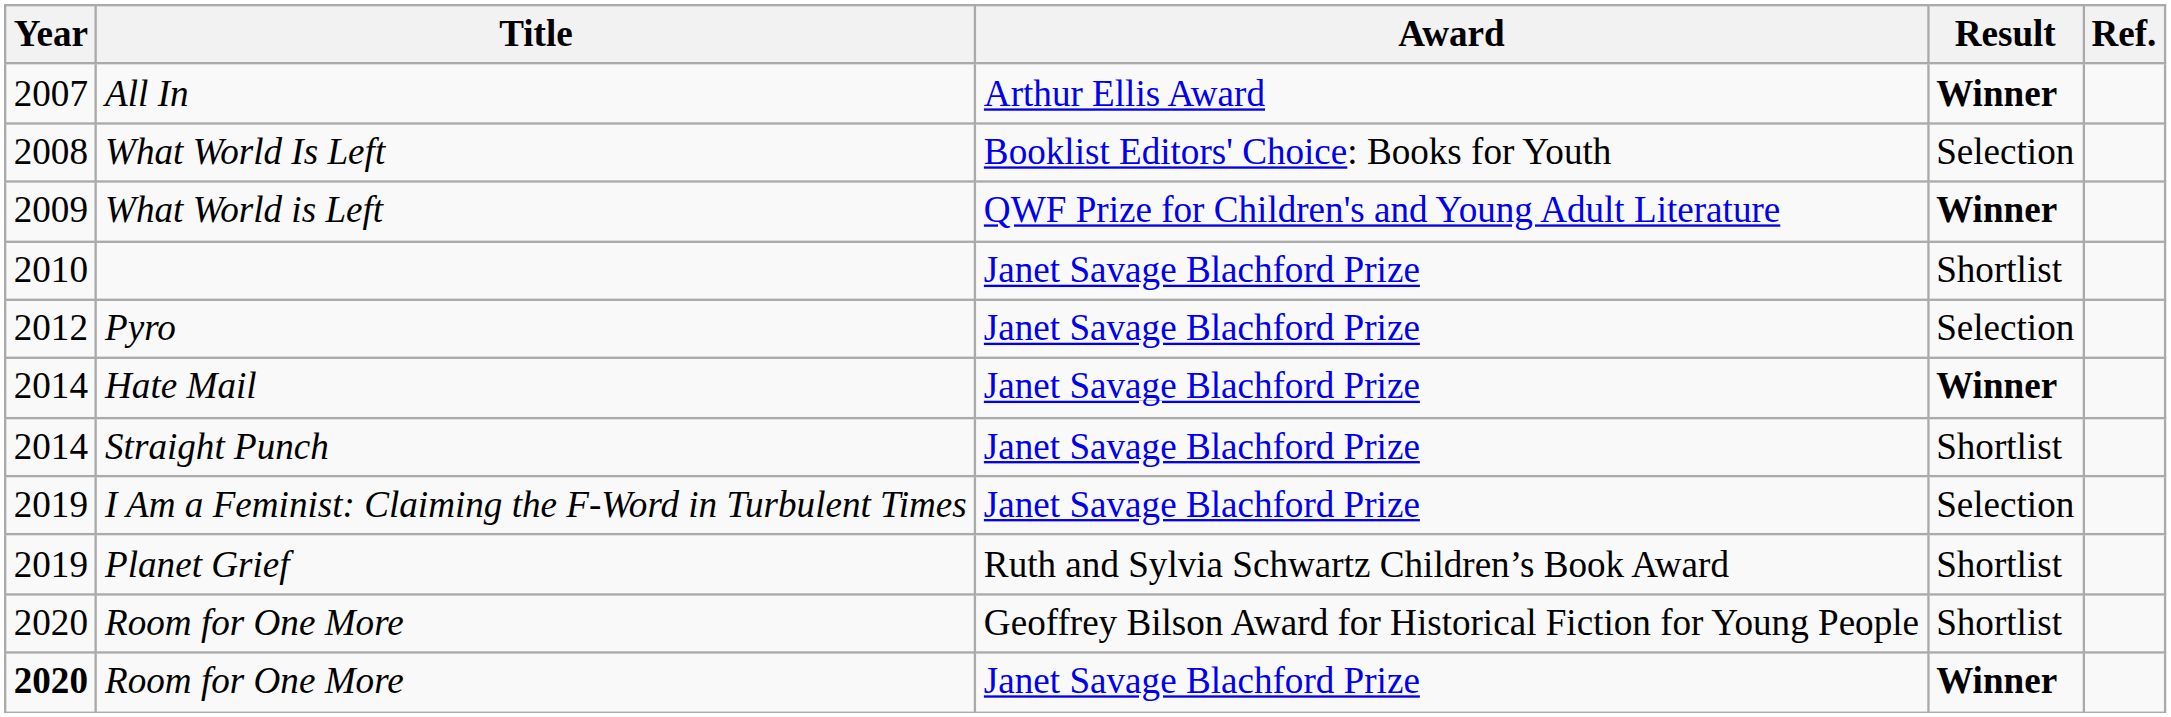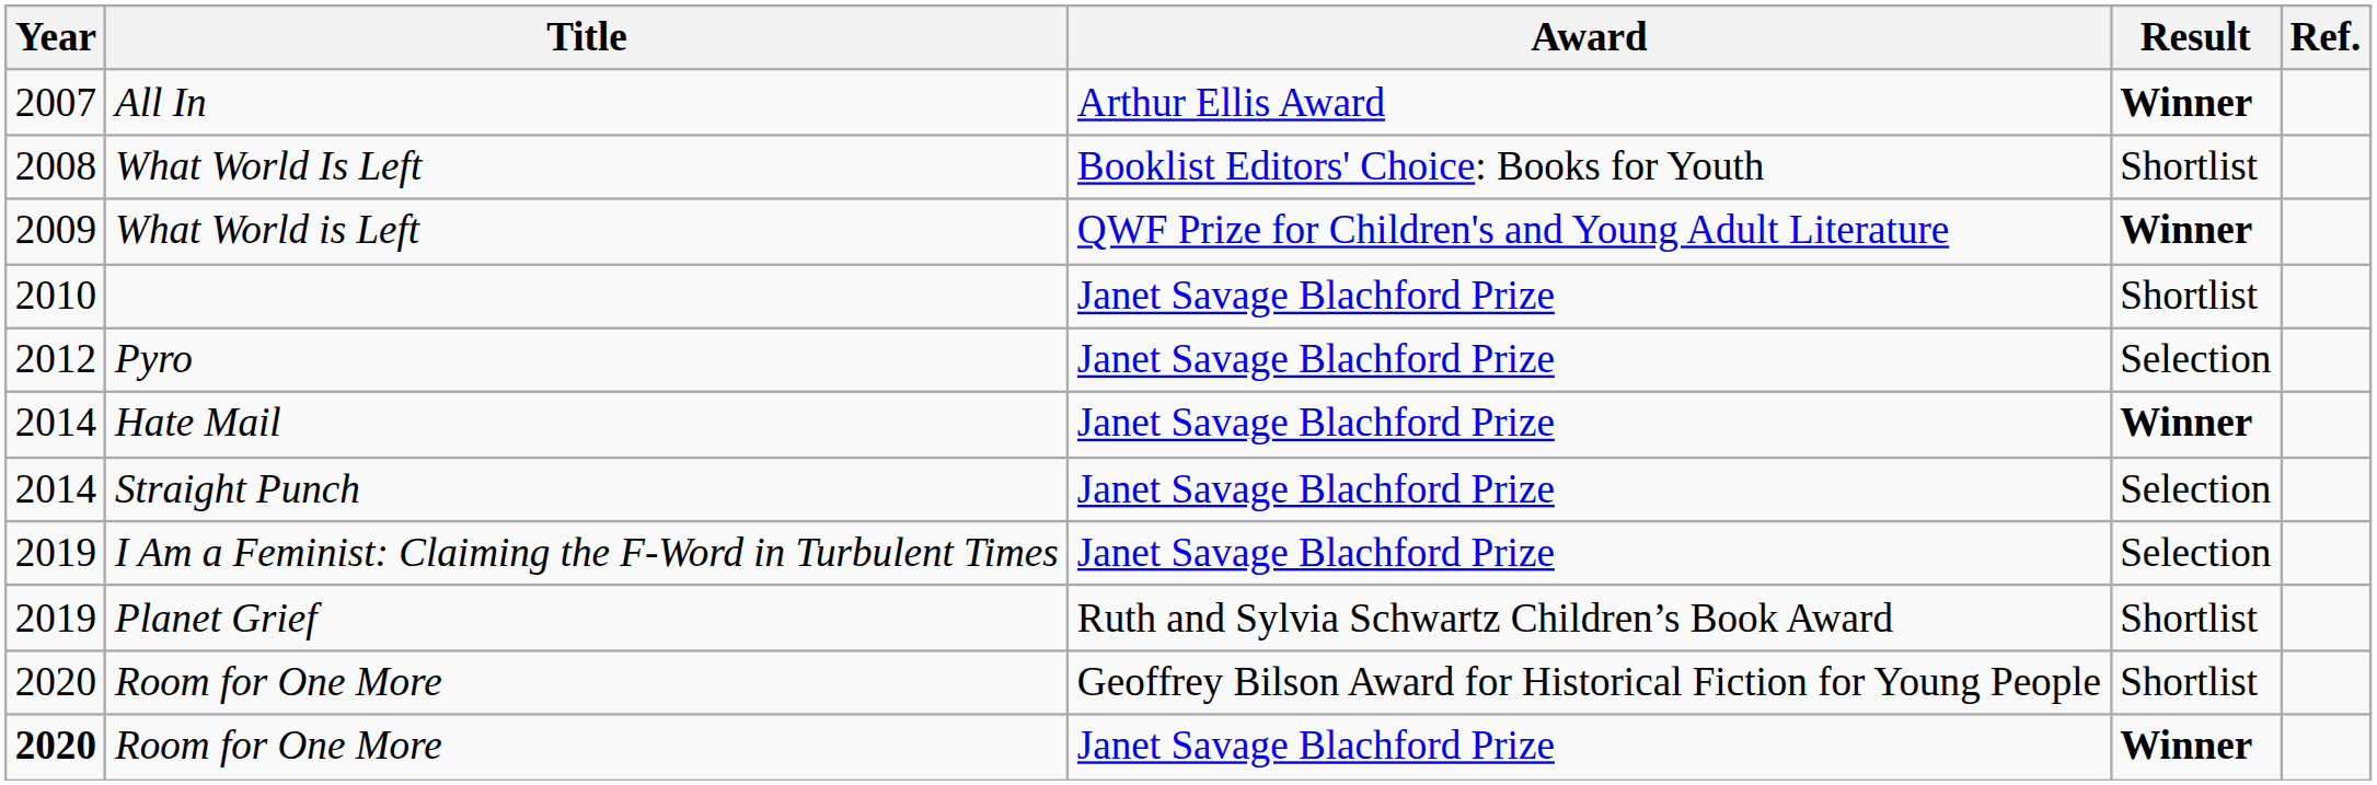What World Is Left | Result: Selection -> Shortlist
Straight Punch | Result: Shortlist -> Selection
